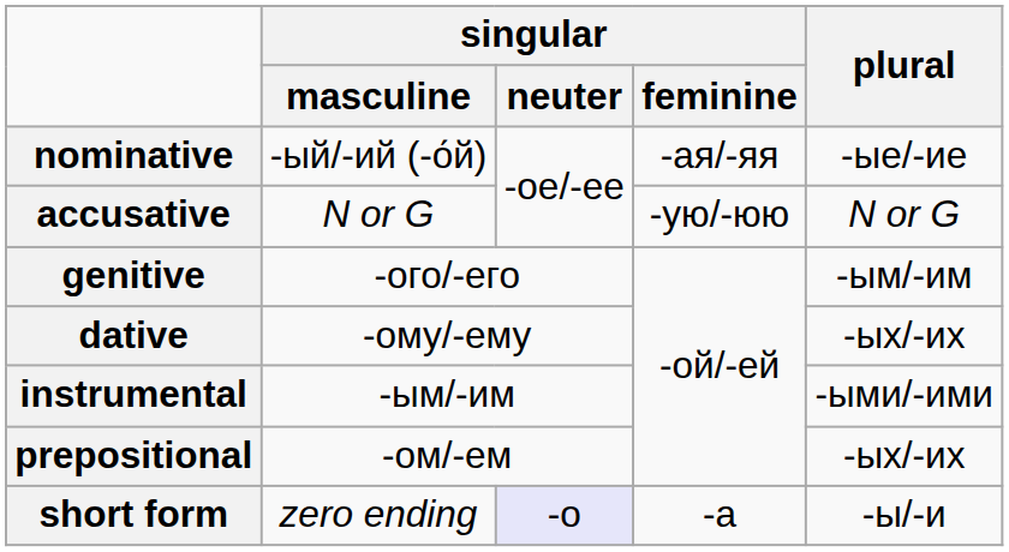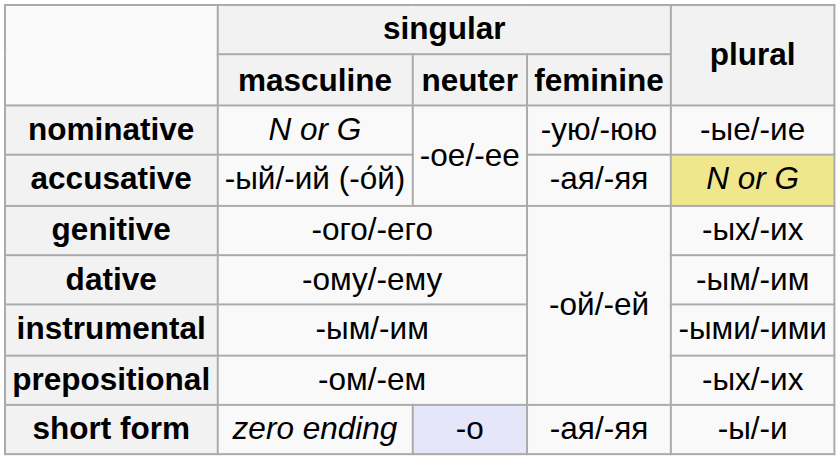nominative | singular / masculine: -ый/-ий (-о́й) -> N or G
nominative | singular / feminine: -ая/-яя -> -ую/-юю
accusative | singular / masculine: N or G -> -ый/-ий (-о́й)
accusative | singular / feminine: -ую/-юю -> -ая/-яя
accusative | plural: no background -> khaki background
genitive | plural: -ым/-им -> -ых/-их
dative | plural: -ых/-их -> -ым/-им
short form | singular / feminine: -а -> -ая/-яя
